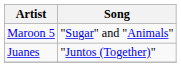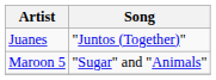rows swapped: Maroon 5 <-> Juanes
